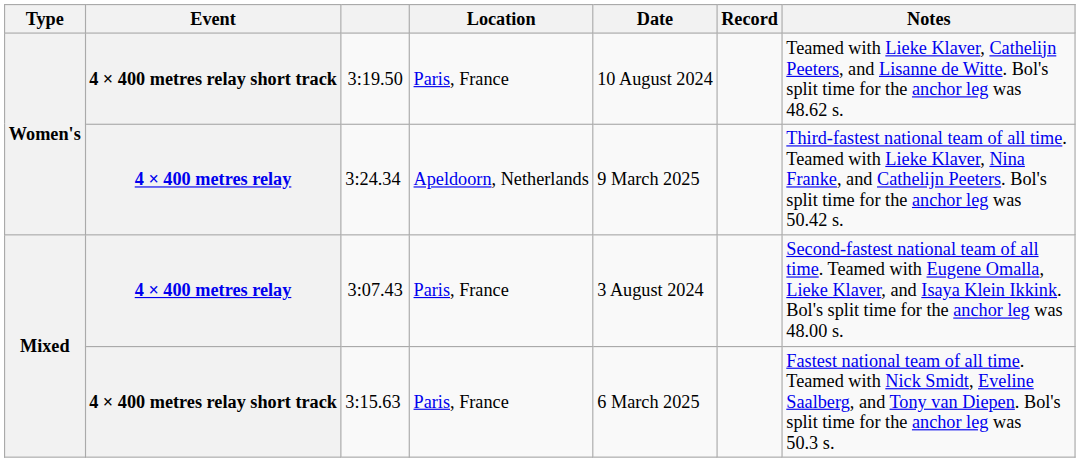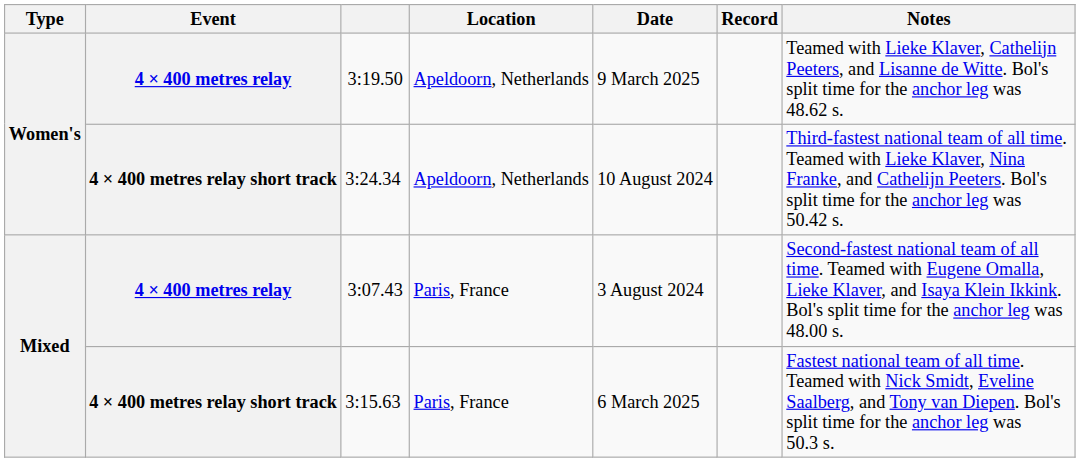3:19.50 | Event: 4 × 400 metres relay short track -> 4 × 400 metres relay
3:19.50 | Location: Paris, France -> Apeldoorn, Netherlands
3:19.50 | Date: 10 August 2024 -> 9 March 2025
3:24.34 | Event: 4 × 400 metres relay -> 4 × 400 metres relay short track
3:24.34 | Date: 9 March 2025 -> 10 August 2024
